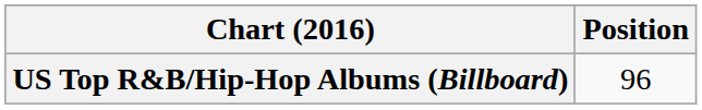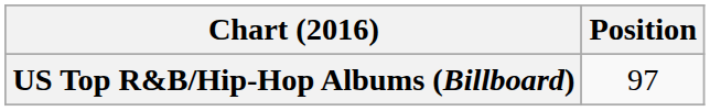US Top R&B/Hip-Hop Albums (Billboard) | Position: 96 -> 97
